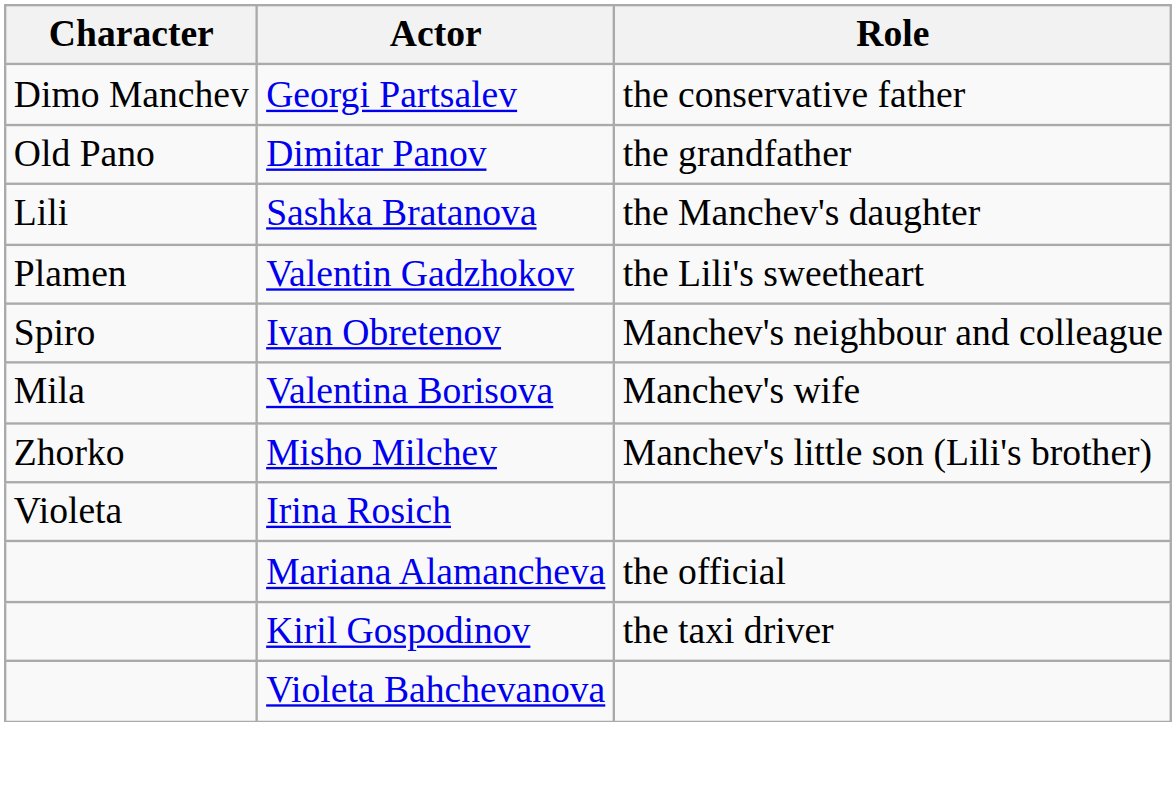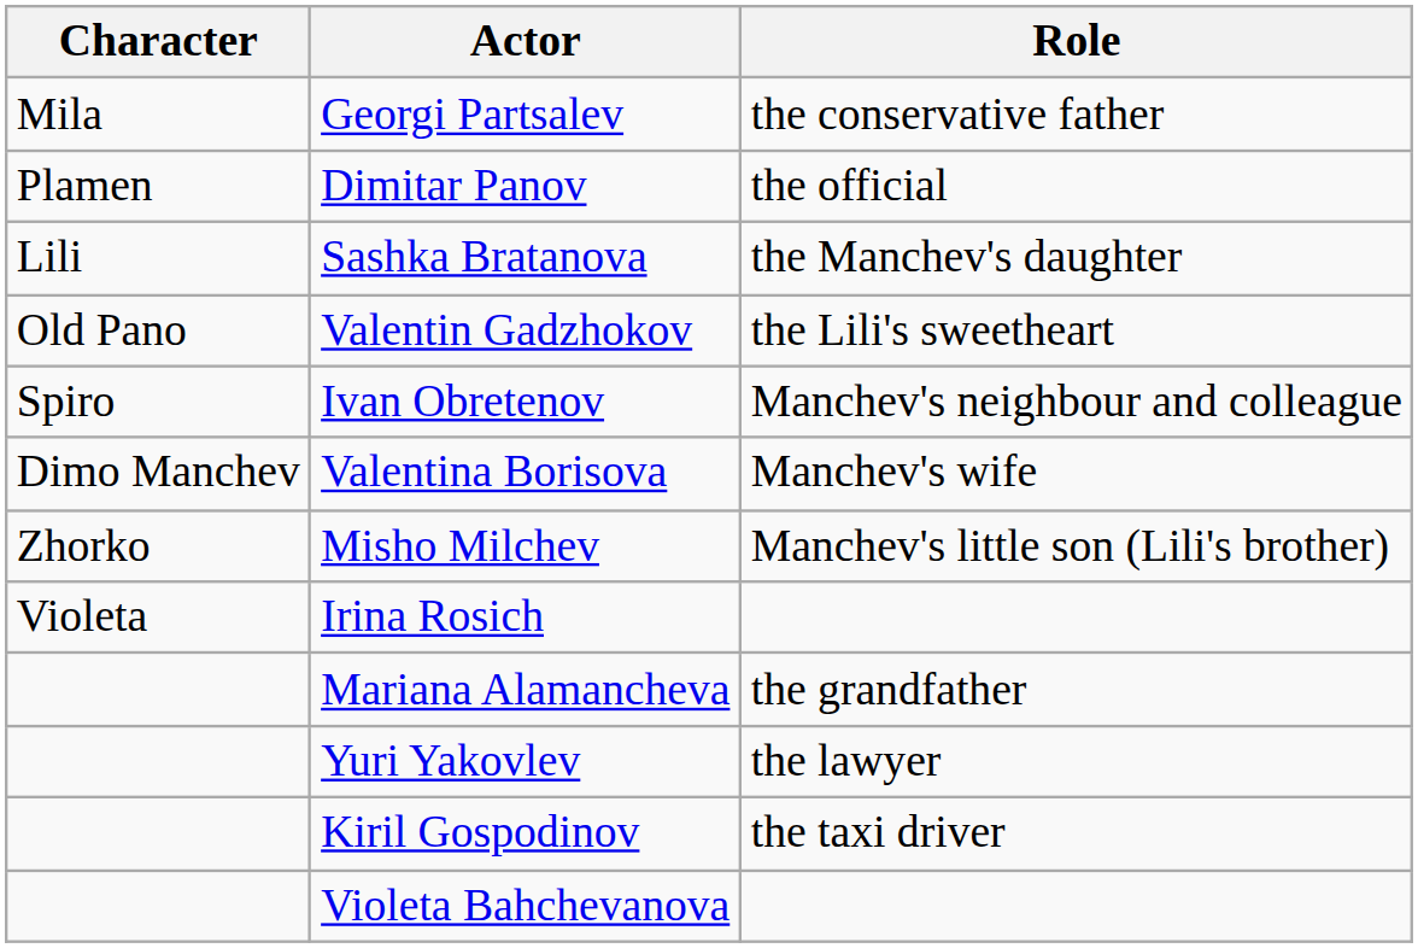Georgi Partsalev | Character: Dimo Manchev -> Mila
Dimitar Panov | Character: Old Pano -> Plamen
Dimitar Panov | Role: the grandfather -> the official
Valentin Gadzhokov | Character: Plamen -> Old Pano
Valentina Borisova | Character: Mila -> Dimo Manchev
Mariana Alamancheva | Role: the official -> the grandfather
+ row: Yuri Yakovlev | the lawyer
